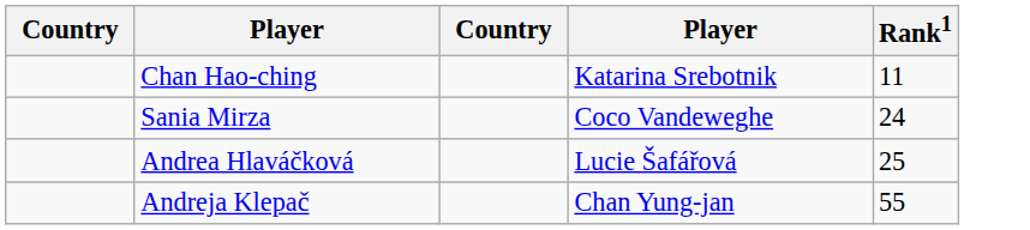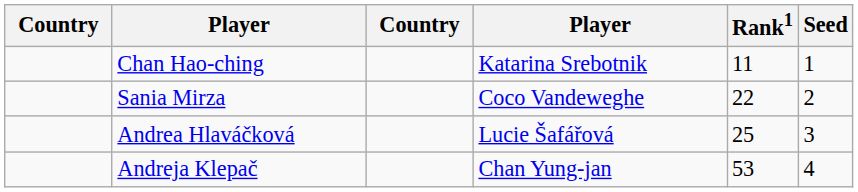+ column: Seed | 1 | 2 | 3 | 4
Sania Mirza | Rank1: 24 -> 22
Andreja Klepač | Rank1: 55 -> 53
